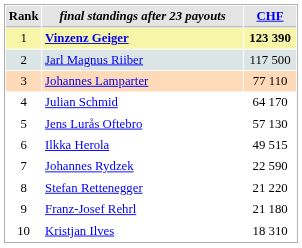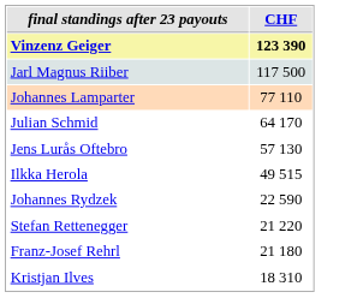- column: Rank | 1 | 2 | 3 | 4 | 5 | 6 | 7 | 8 | 9 | 10
